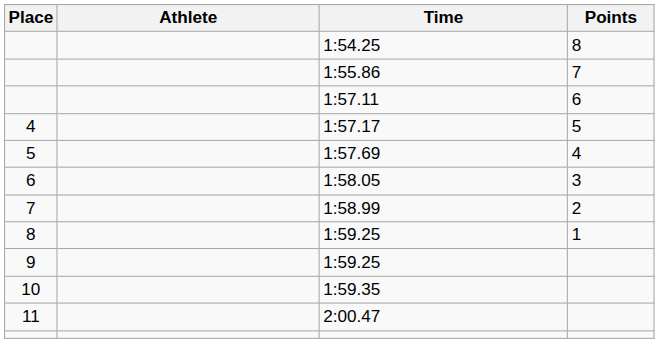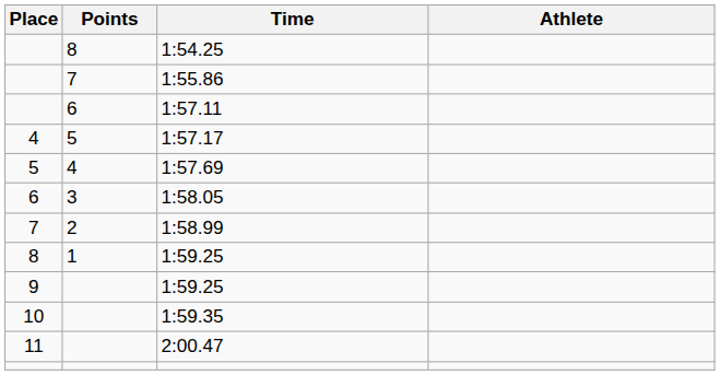columns swapped: Athlete <-> Points
